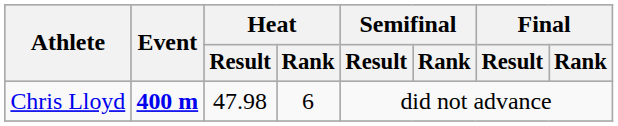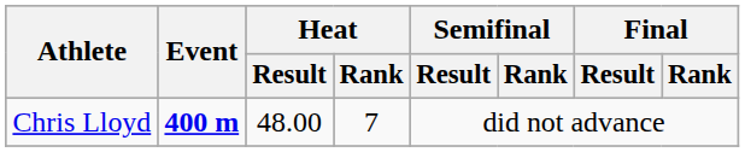Chris Lloyd | Heat / Result: 47.98 -> 48.00
Chris Lloyd | Heat / Rank: 6 -> 7
